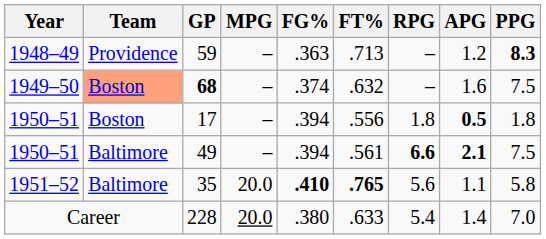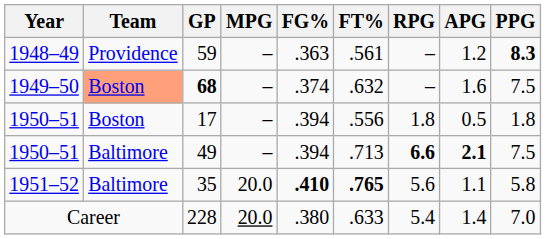59 | FT%: .713 -> .561
17 | APG: bold -> normal
49 | FT%: .561 -> .713
